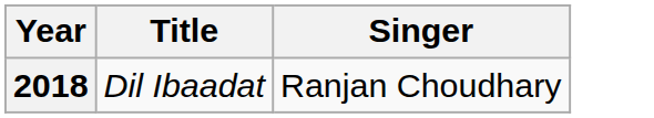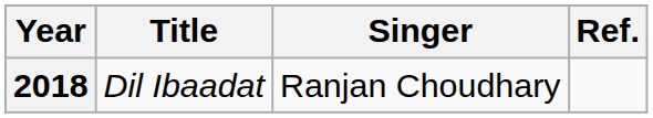+ column: Ref.
